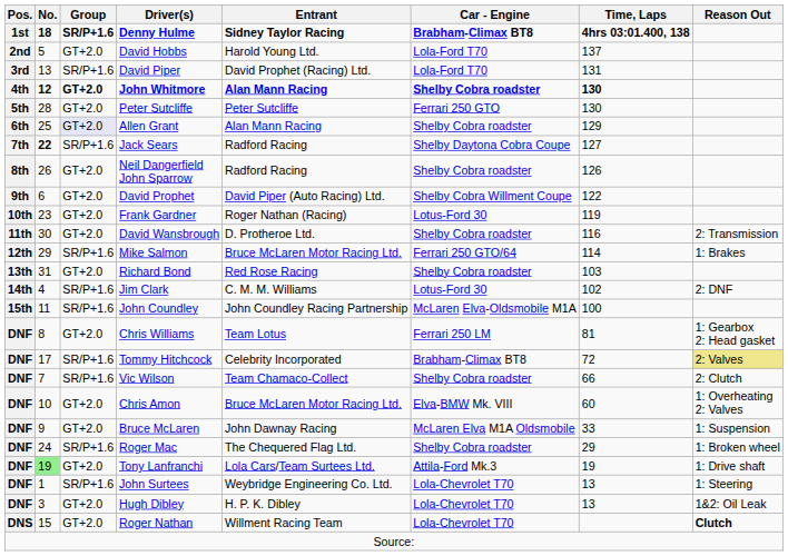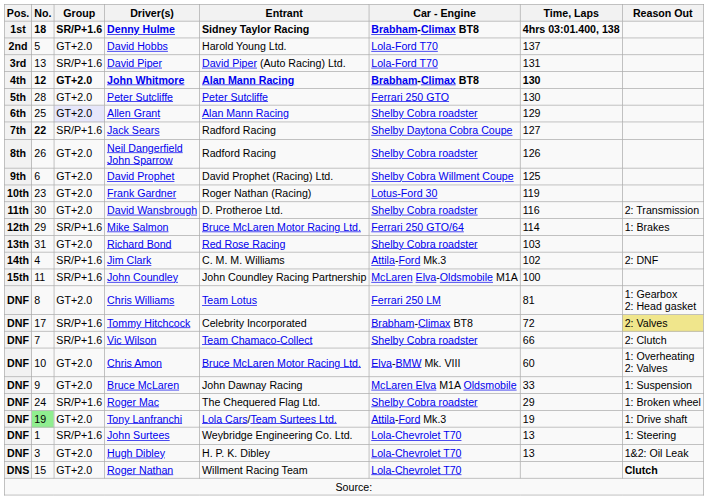David Piper | Entrant: David Prophet (Racing) Ltd. -> David Piper (Auto Racing) Ltd.
John Whitmore | Car - Engine: Shelby Cobra roadster -> Brabham-Climax BT8
David Prophet | Entrant: David Piper (Auto Racing) Ltd. -> David Prophet (Racing) Ltd.
David Prophet | Time, Laps: 122 -> 125
Jim Clark | Car - Engine: Lotus-Ford 30 -> Attila-Ford Mk.3
